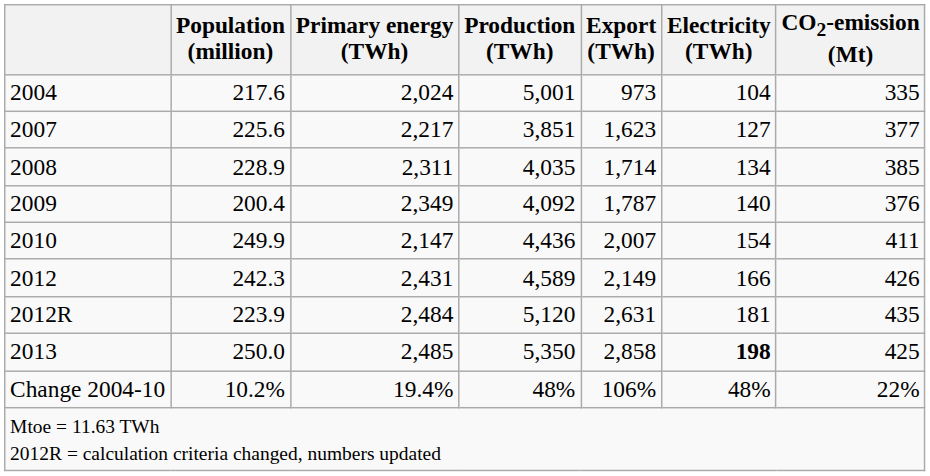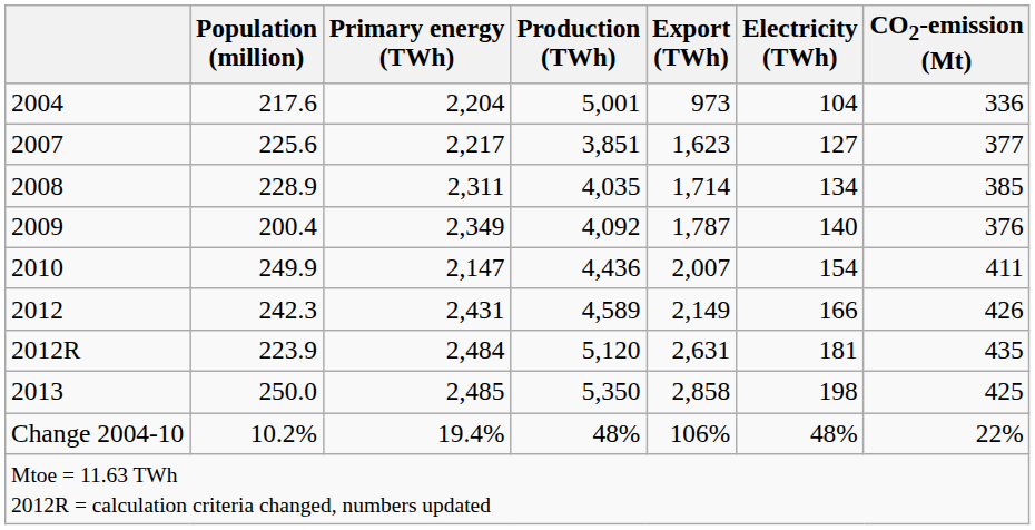2004 | Primary energy (TWh): 2,024 -> 2,204
2004 | CO2-emission (Mt): 335 -> 336
2013 | Electricity (TWh): bold -> normal
